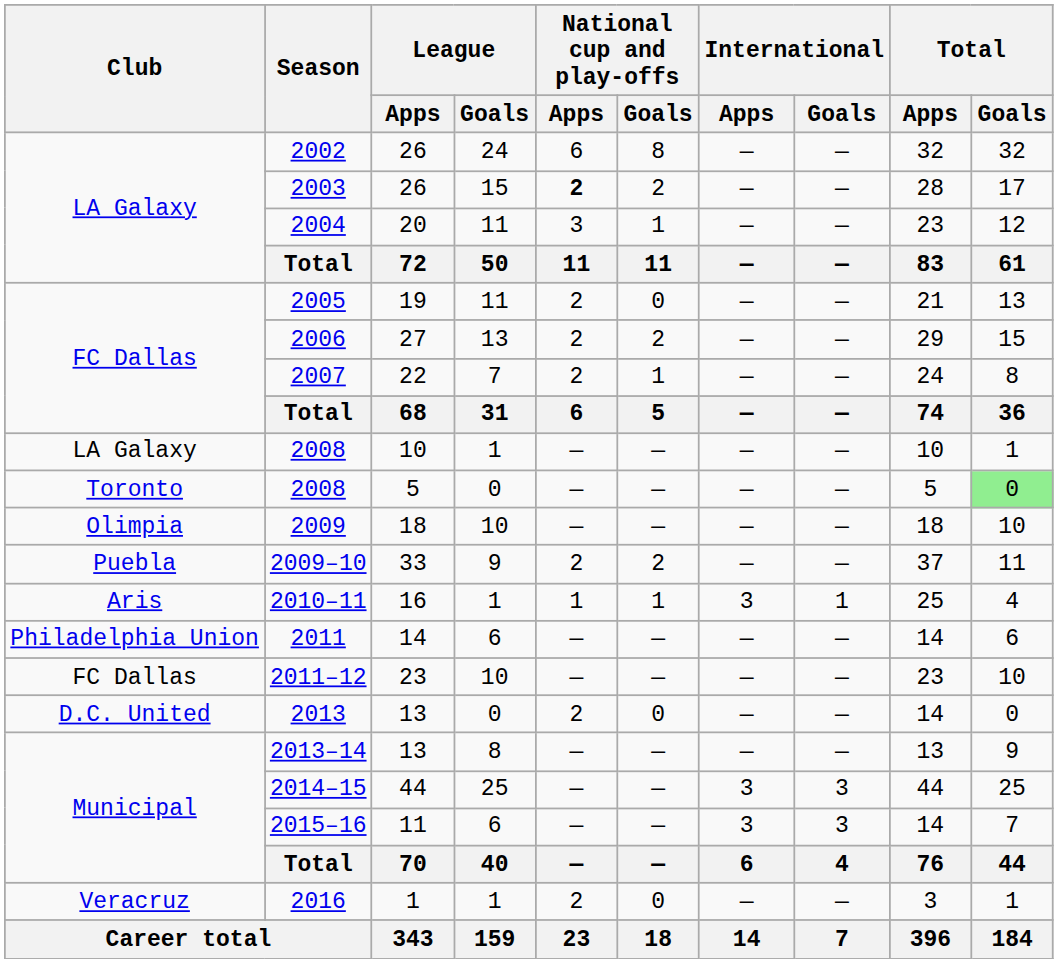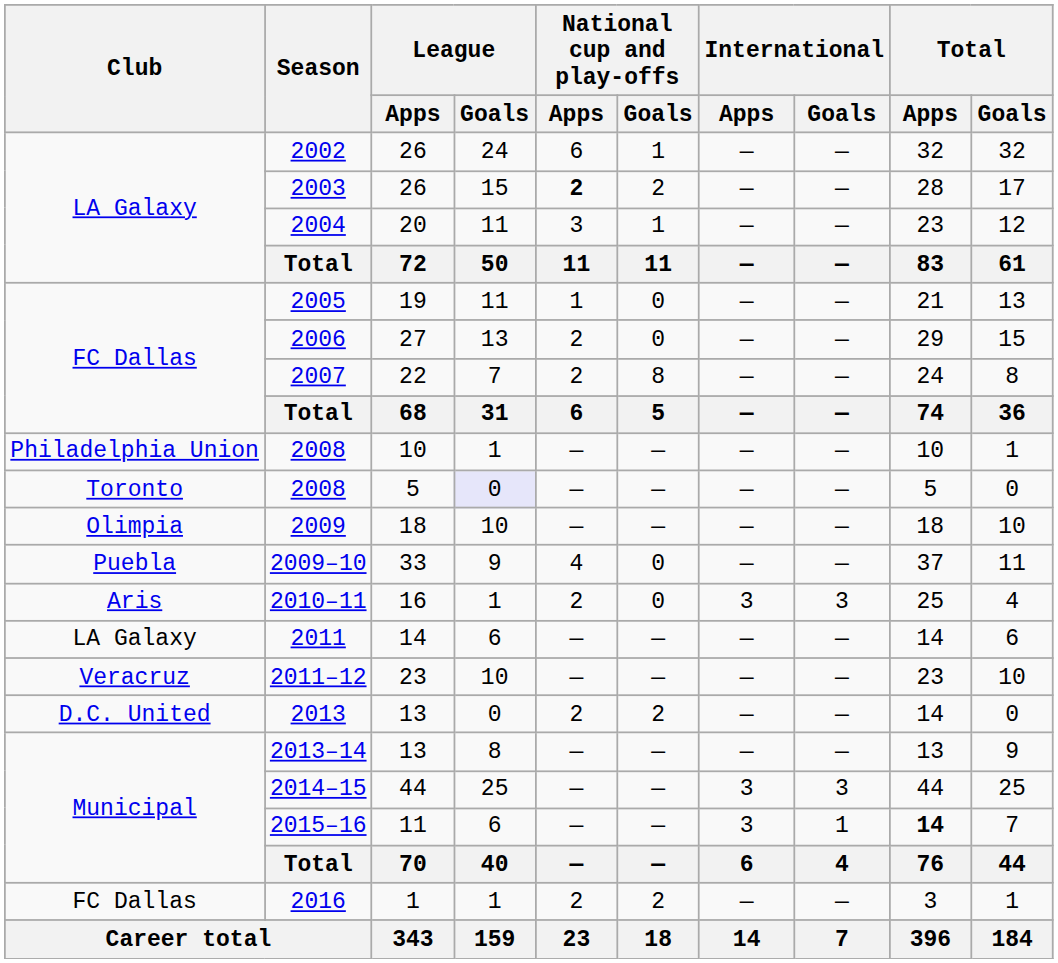2002 | National cup and play-offs / Goals: 8 -> 1
2005 | National cup and play-offs / Apps: 2 -> 1
2006 | National cup and play-offs / Goals: 2 -> 0
2007 | National cup and play-offs / Goals: 1 -> 8
2008 / 10 | Club: LA Galaxy -> Philadelphia Union
2008 / 5 | League / Goals: no background -> lavender background
2008 / 5 | Total / Goals: lightgreen background -> no background
2009–10 | National cup and play-offs / Apps: 2 -> 4
2009–10 | National cup and play-offs / Goals: 2 -> 0
2010–11 | National cup and play-offs / Apps: 1 -> 2
2010–11 | National cup and play-offs / Goals: 1 -> 0
2010–11 | International / Goals: 1 -> 3
2011 | Club: Philadelphia Union -> LA Galaxy
2011–12 | Club: FC Dallas -> Veracruz
2013 | National cup and play-offs / Goals: 0 -> 2
2015–16 | International / Goals: 3 -> 1
2015–16 | Total / Apps: normal -> bold
2016 | Club: Veracruz -> FC Dallas
2016 | National cup and play-offs / Goals: 0 -> 2
